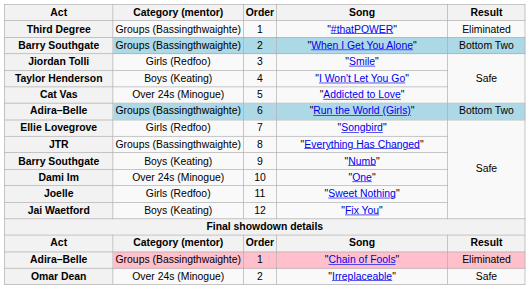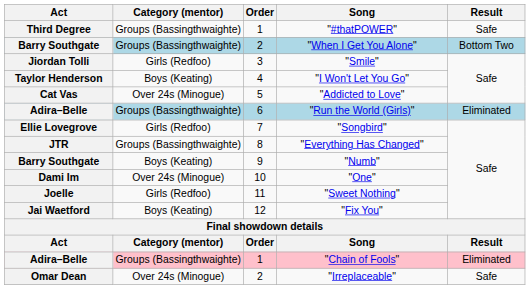"#thatPOWER" | Result: Eliminated -> Safe
"Run the World (Girls)" | Result: Bottom Two -> Eliminated
